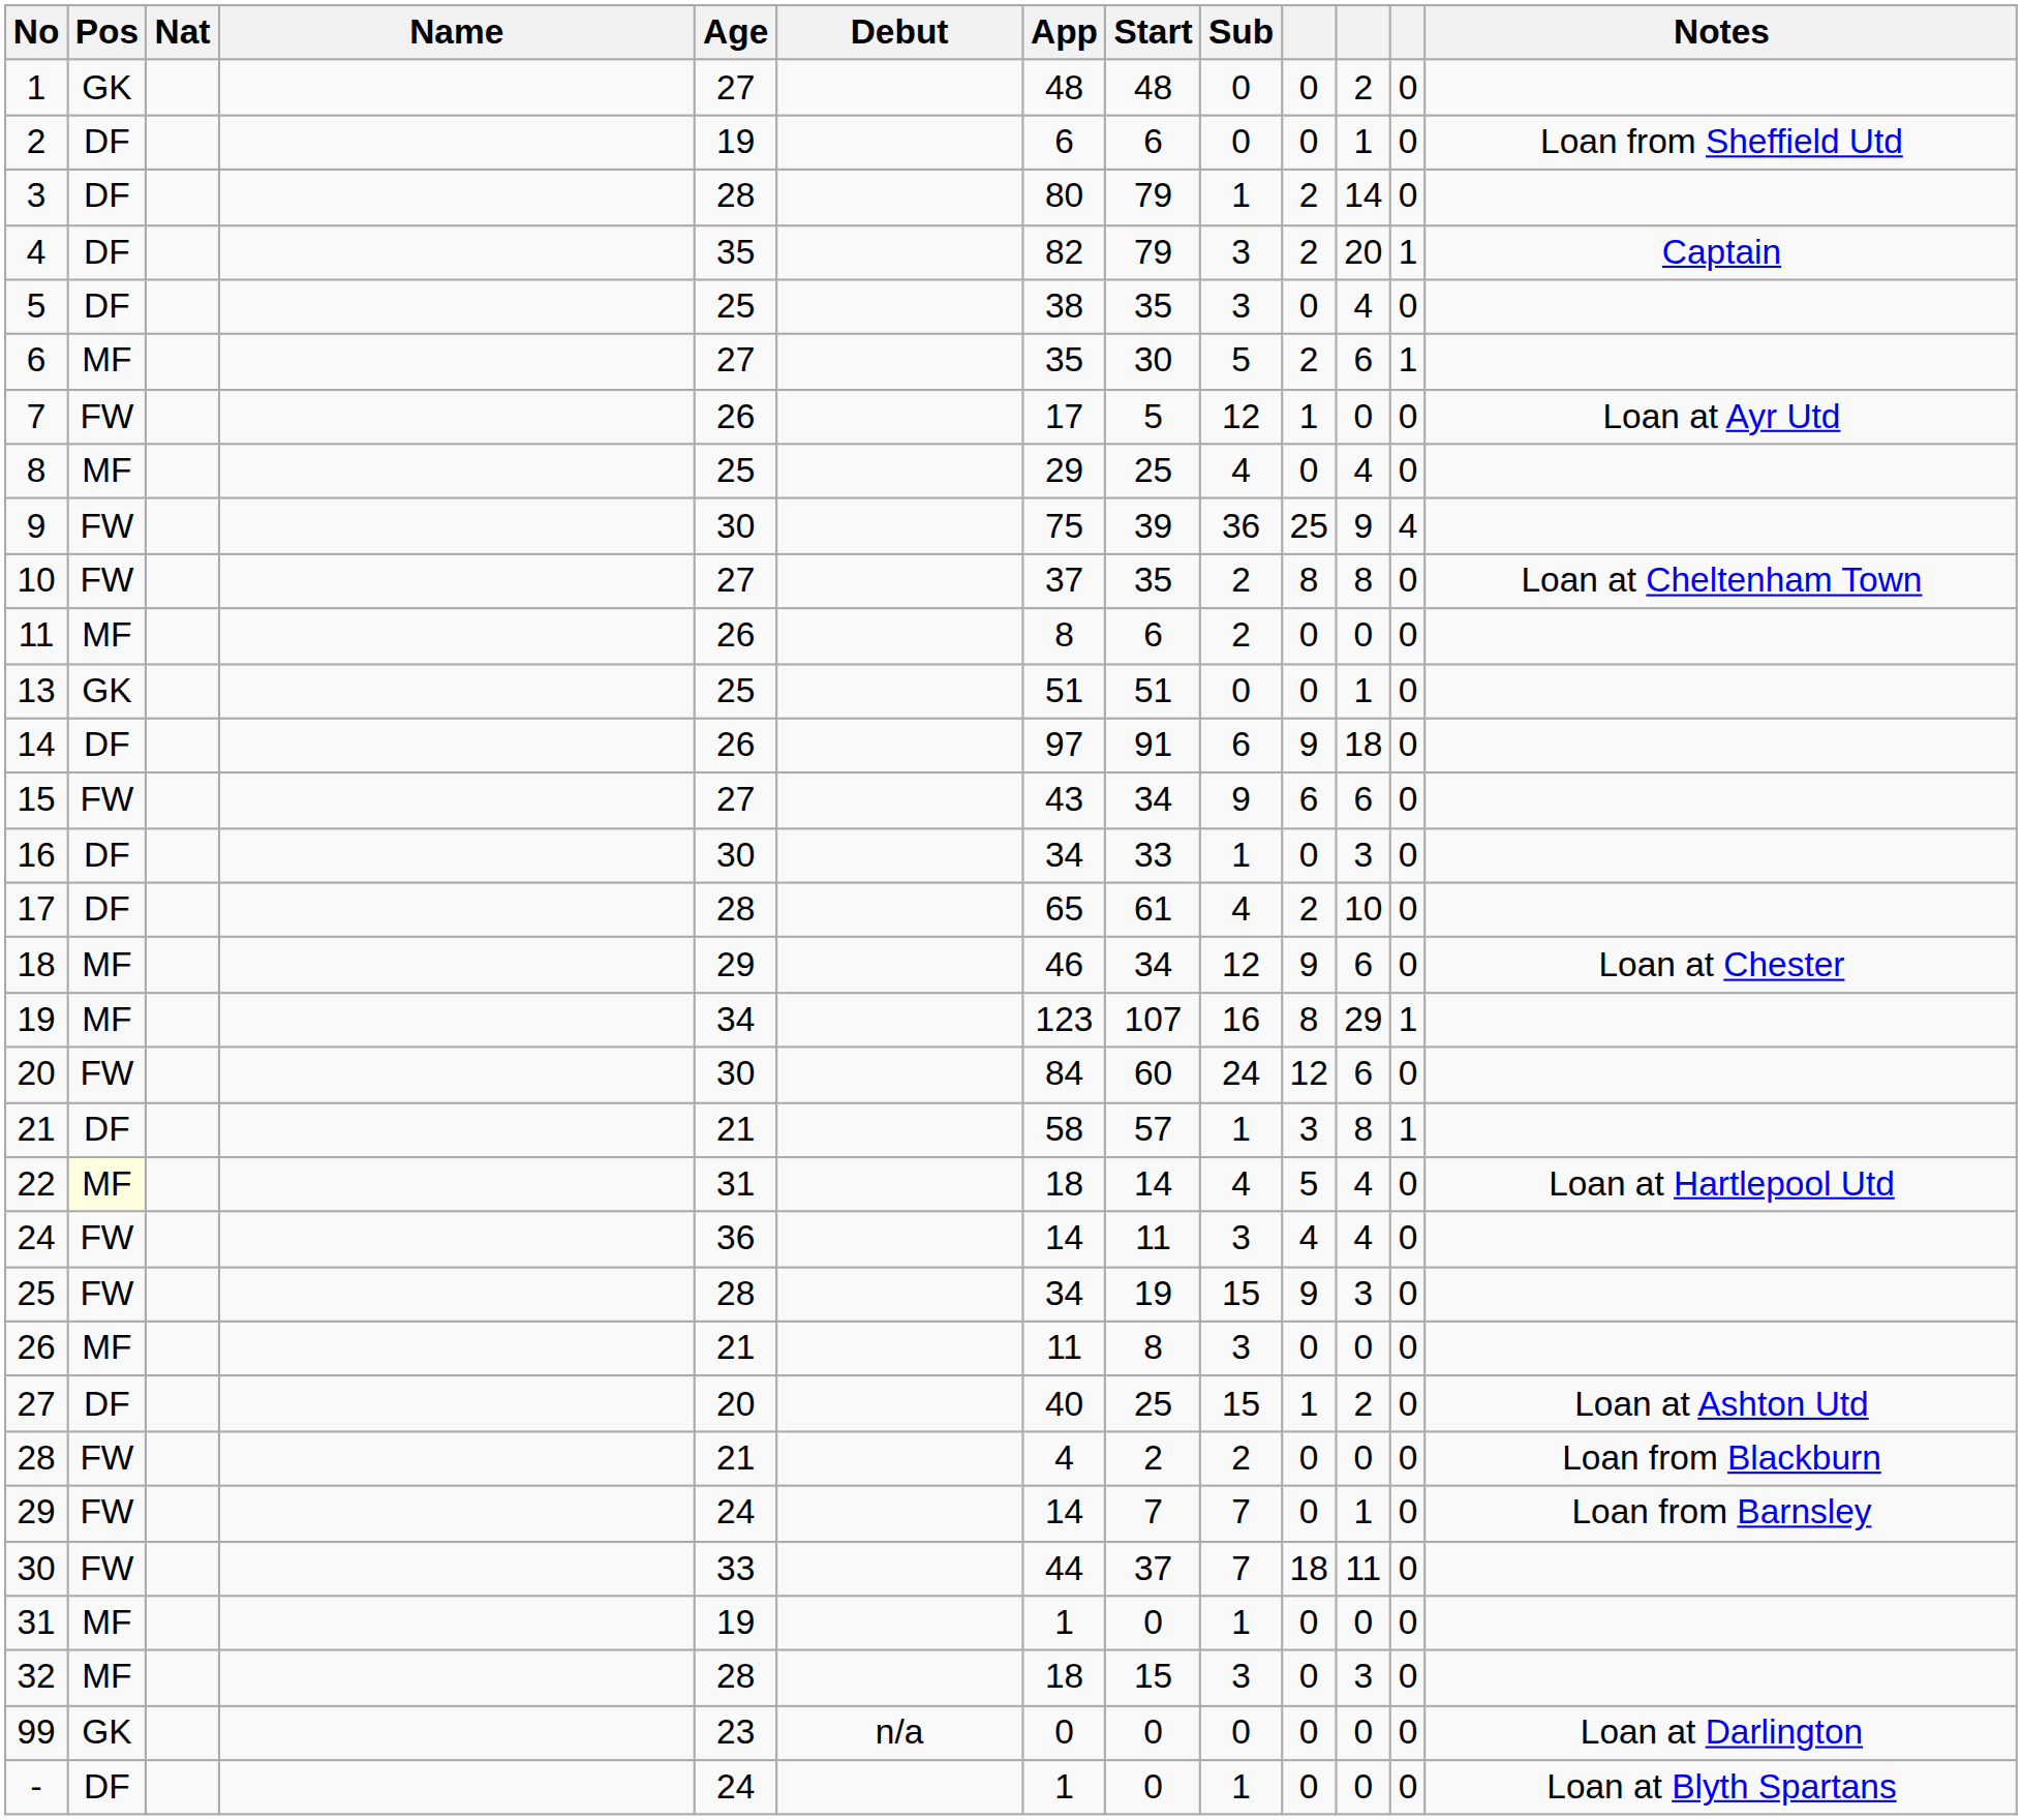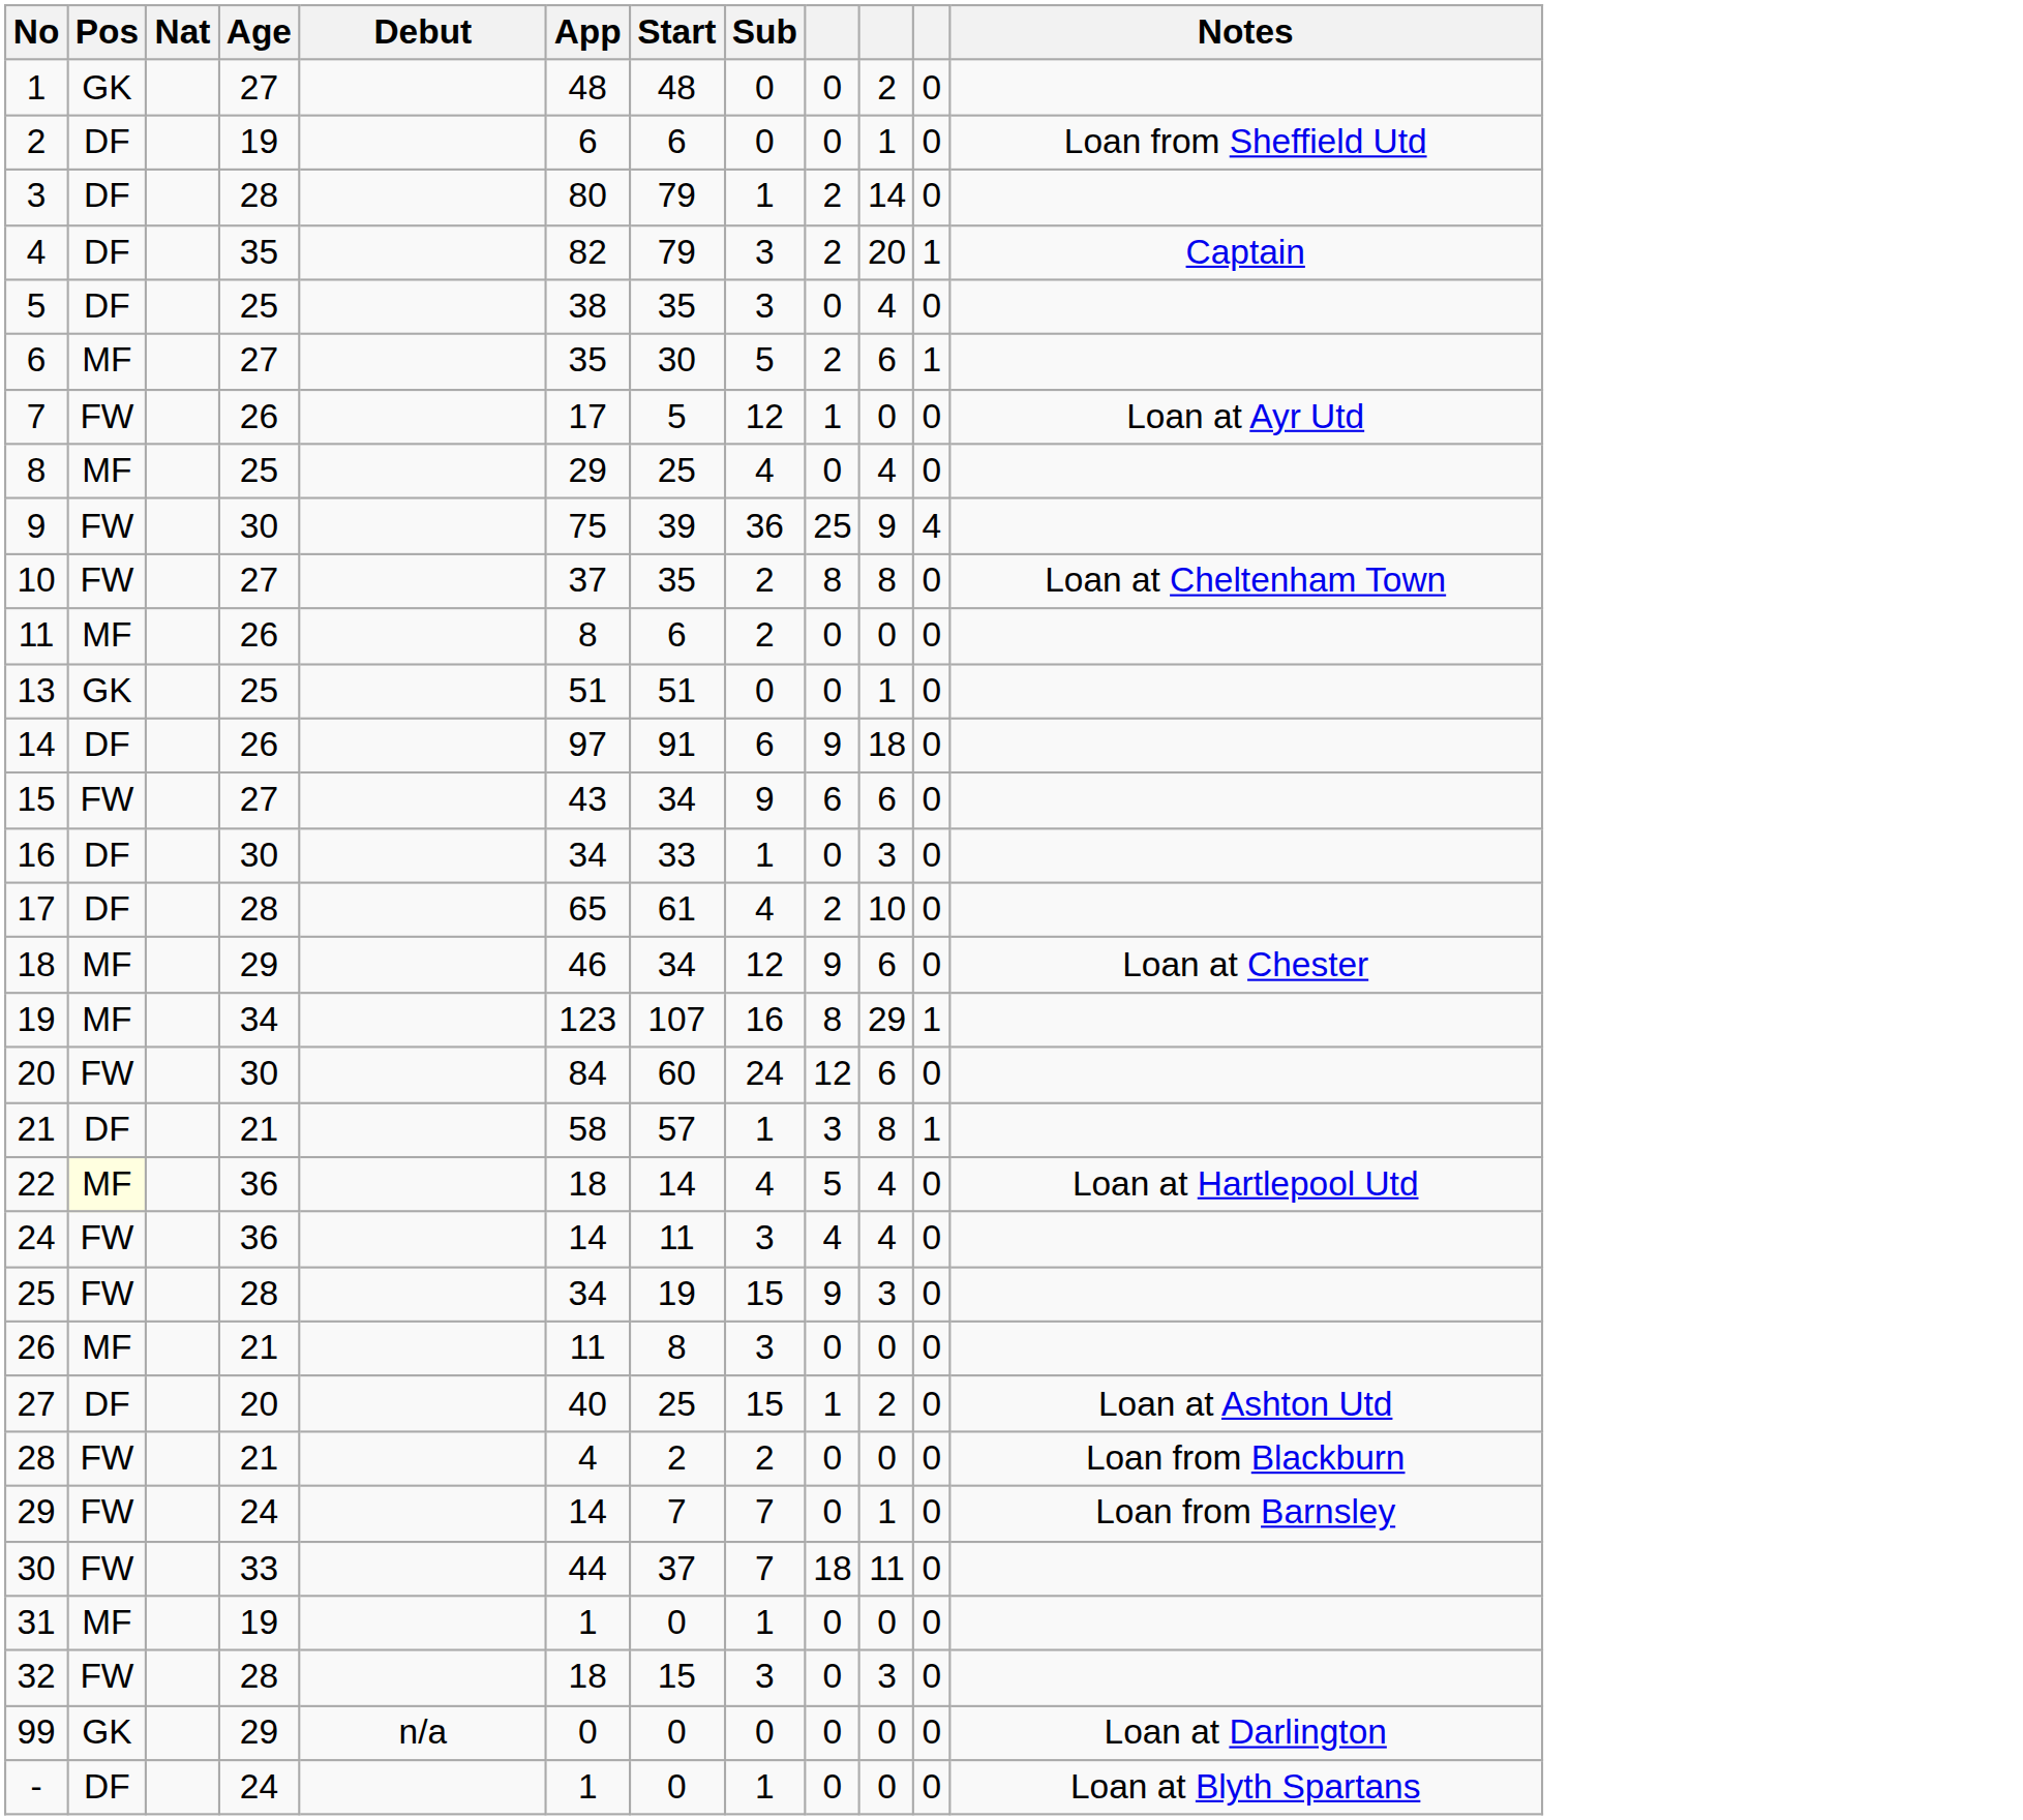- column: Name
22 | Age: 31 -> 36
32 | Pos: MF -> FW
99 | Age: 23 -> 29
